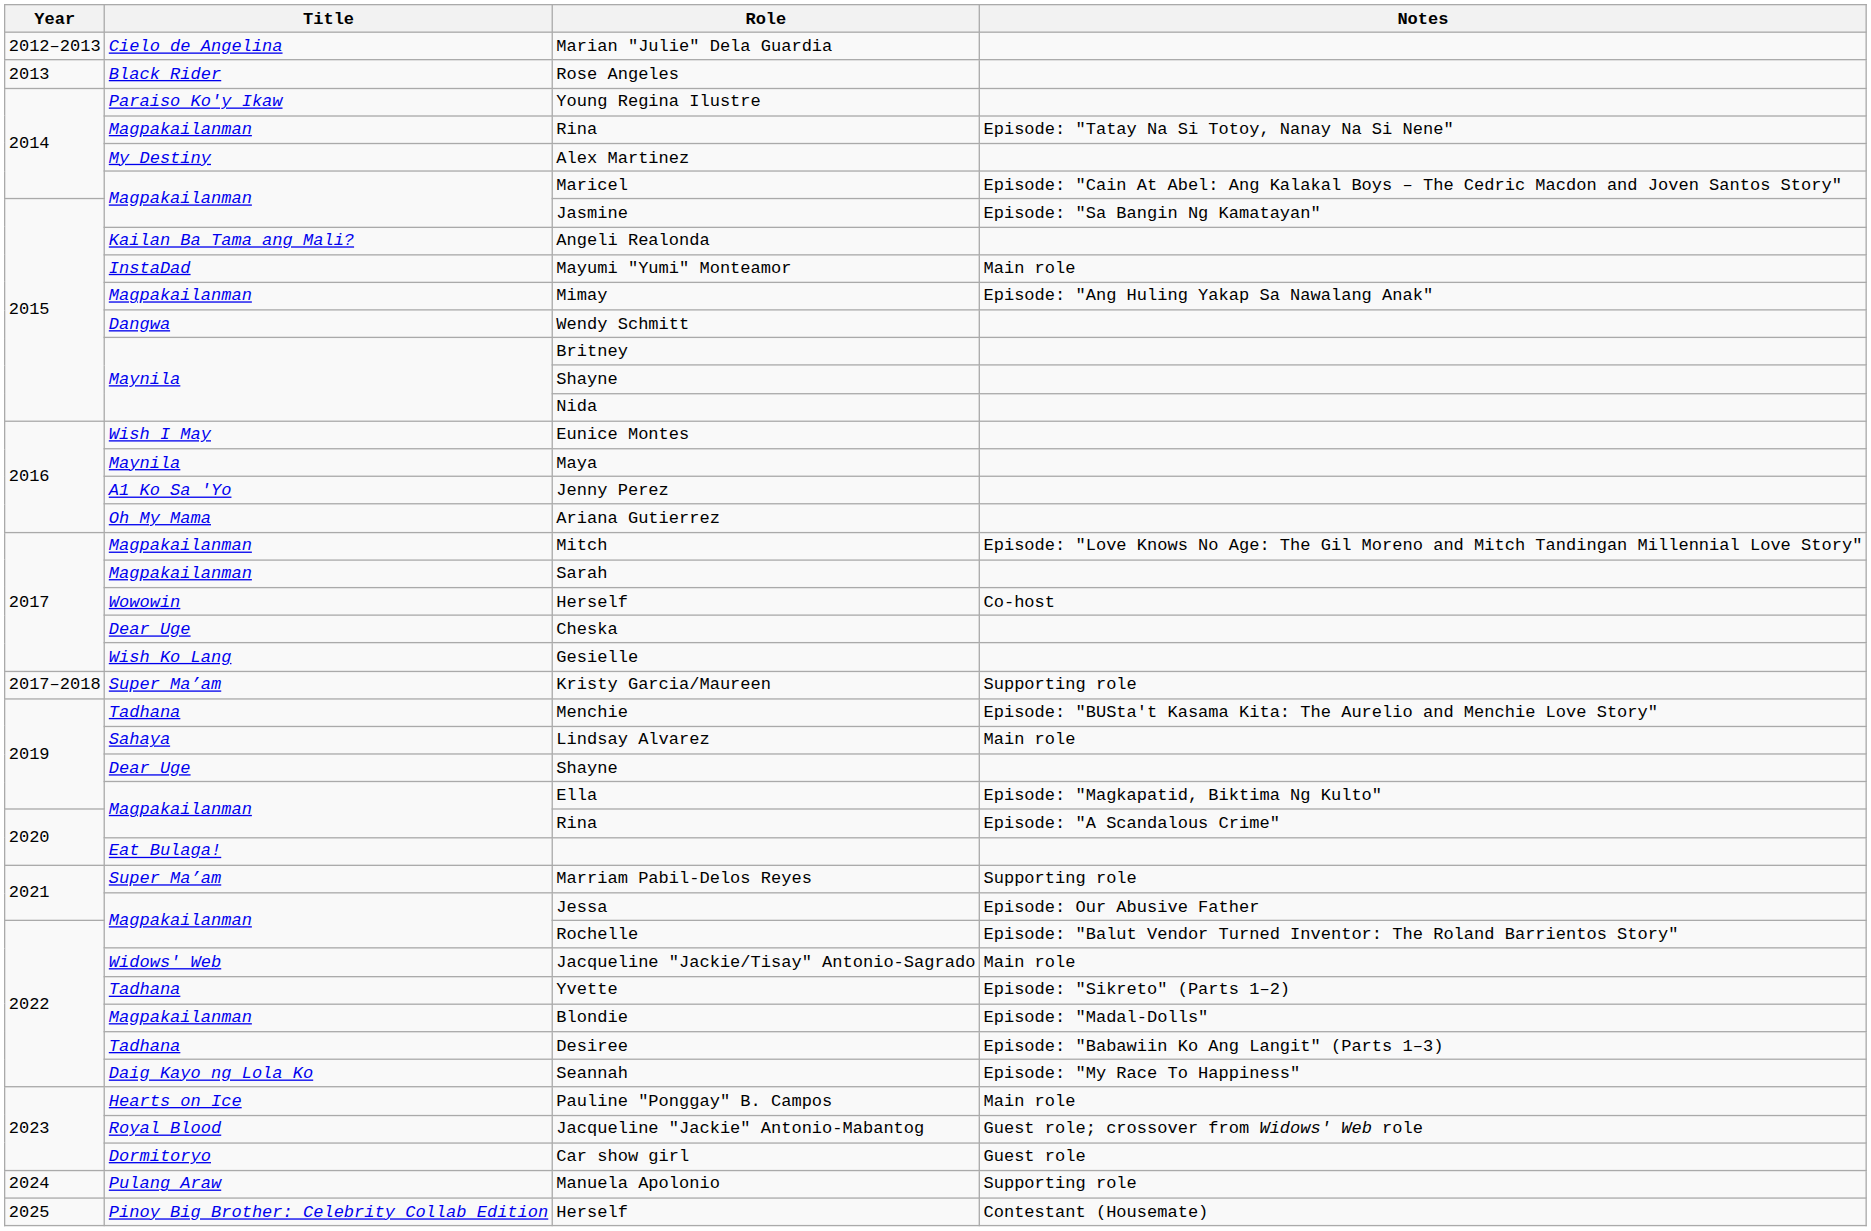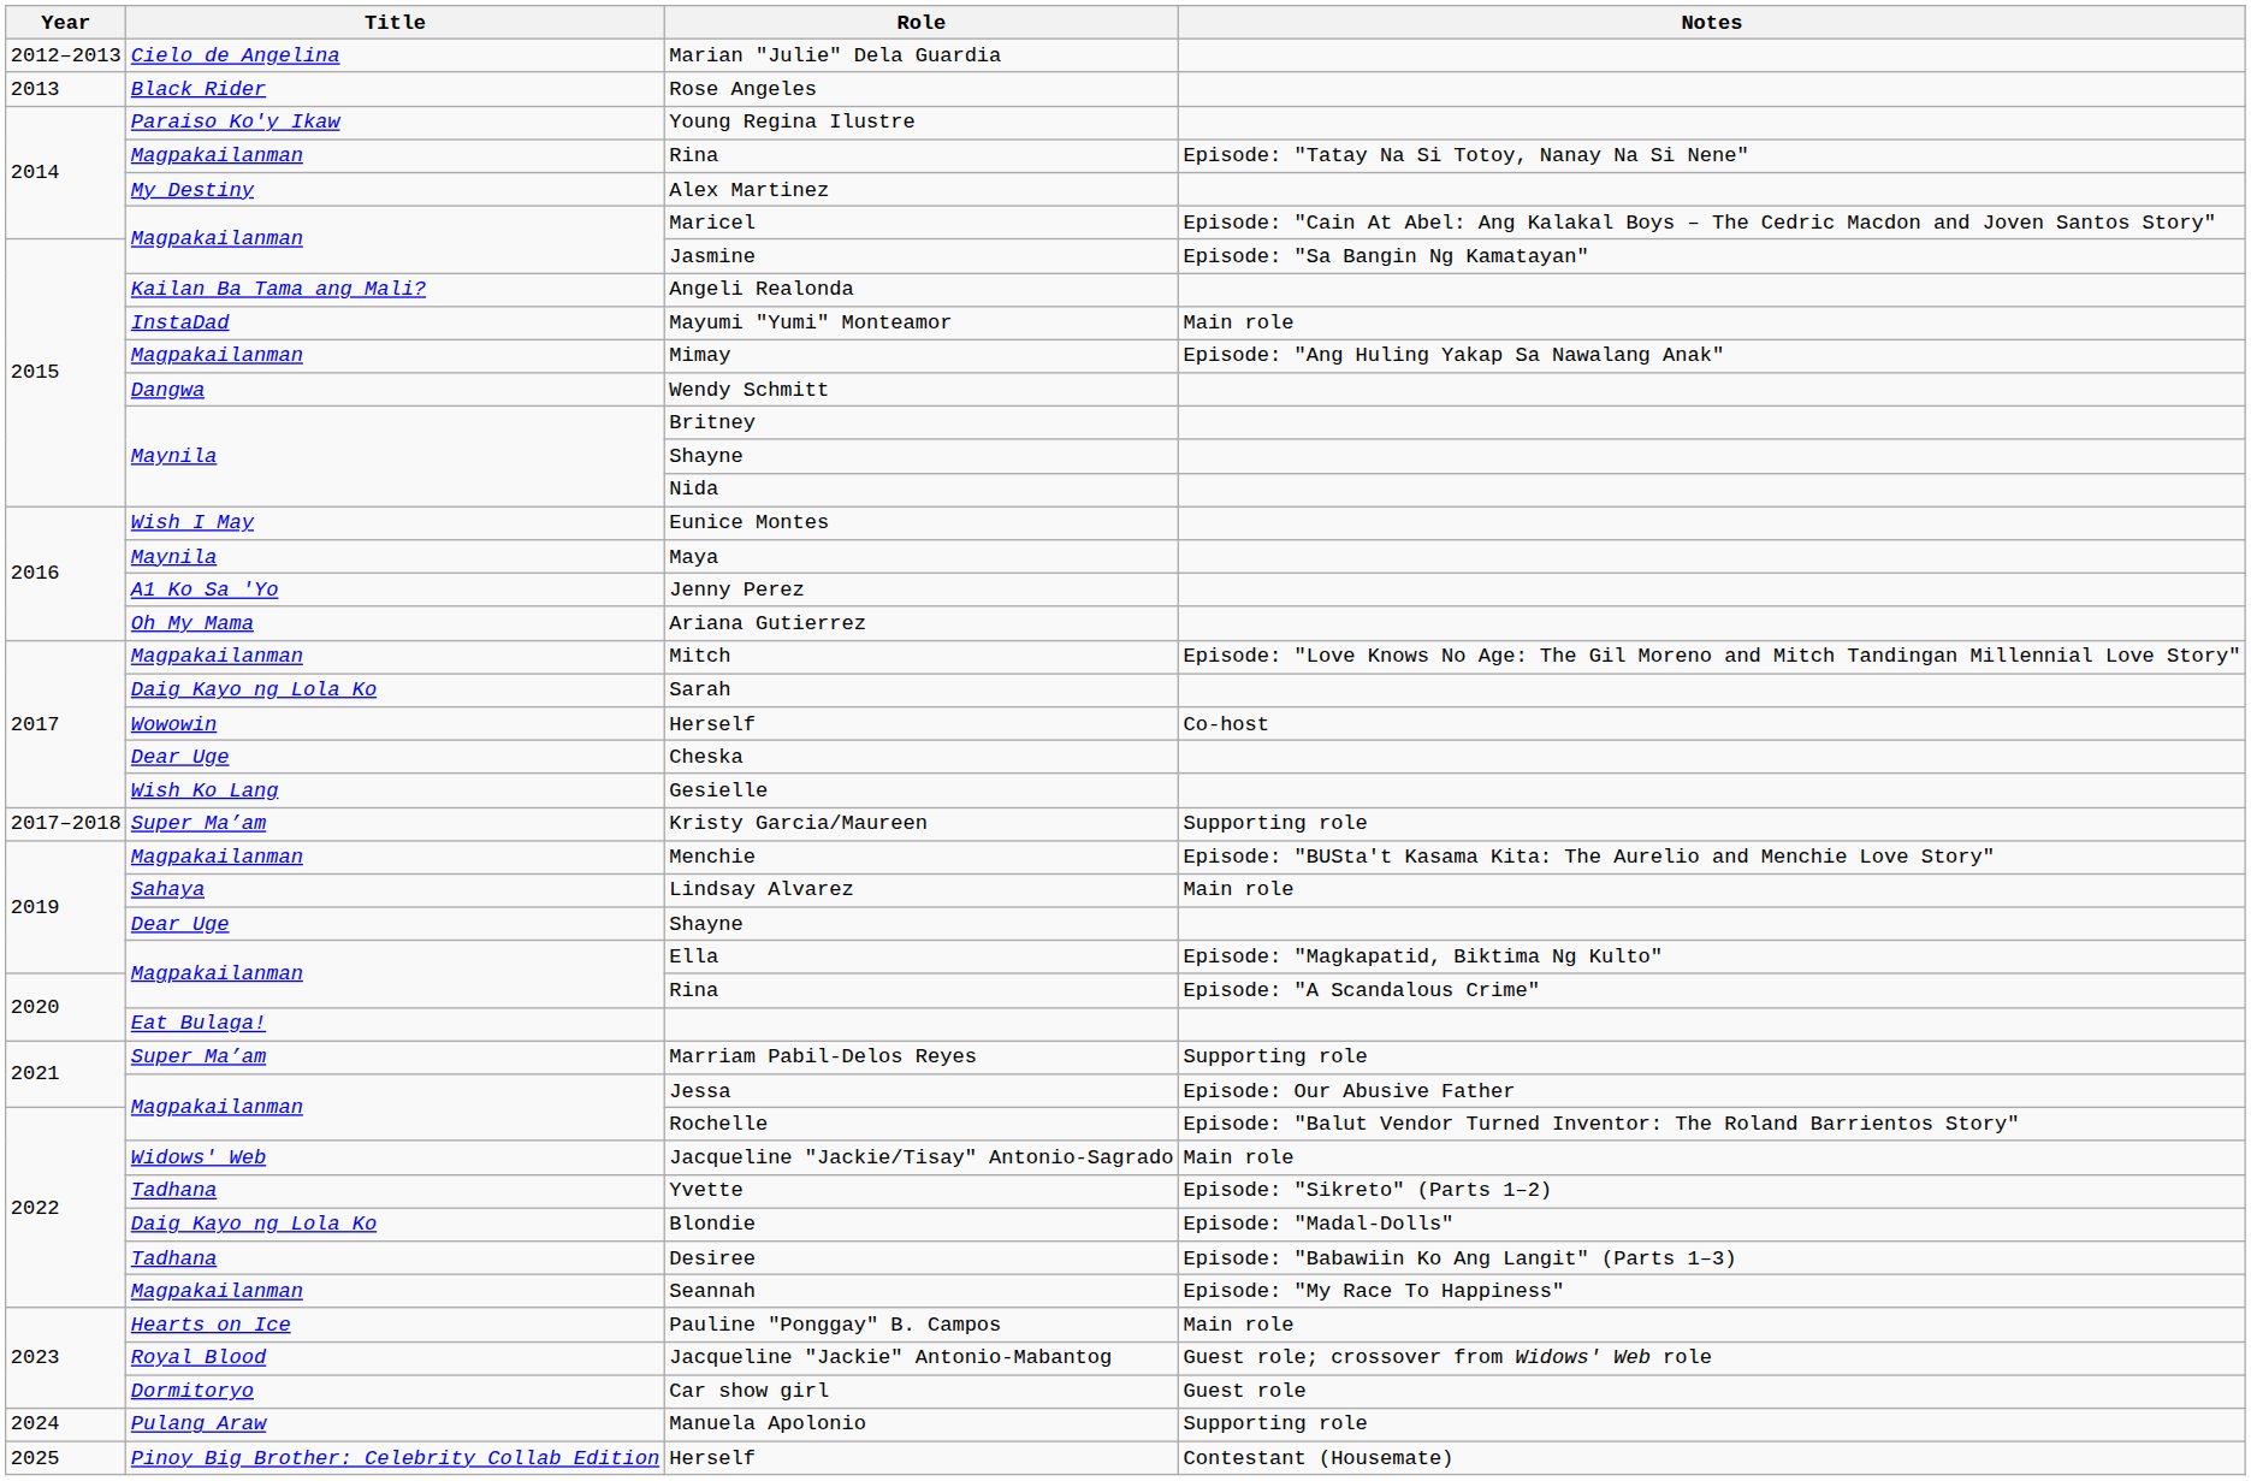Sarah | Title: Magpakailanman -> Daig Kayo ng Lola Ko
Menchie | Title: Tadhana -> Magpakailanman
Blondie | Title: Magpakailanman -> Daig Kayo ng Lola Ko
Seannah | Title: Daig Kayo ng Lola Ko -> Magpakailanman
